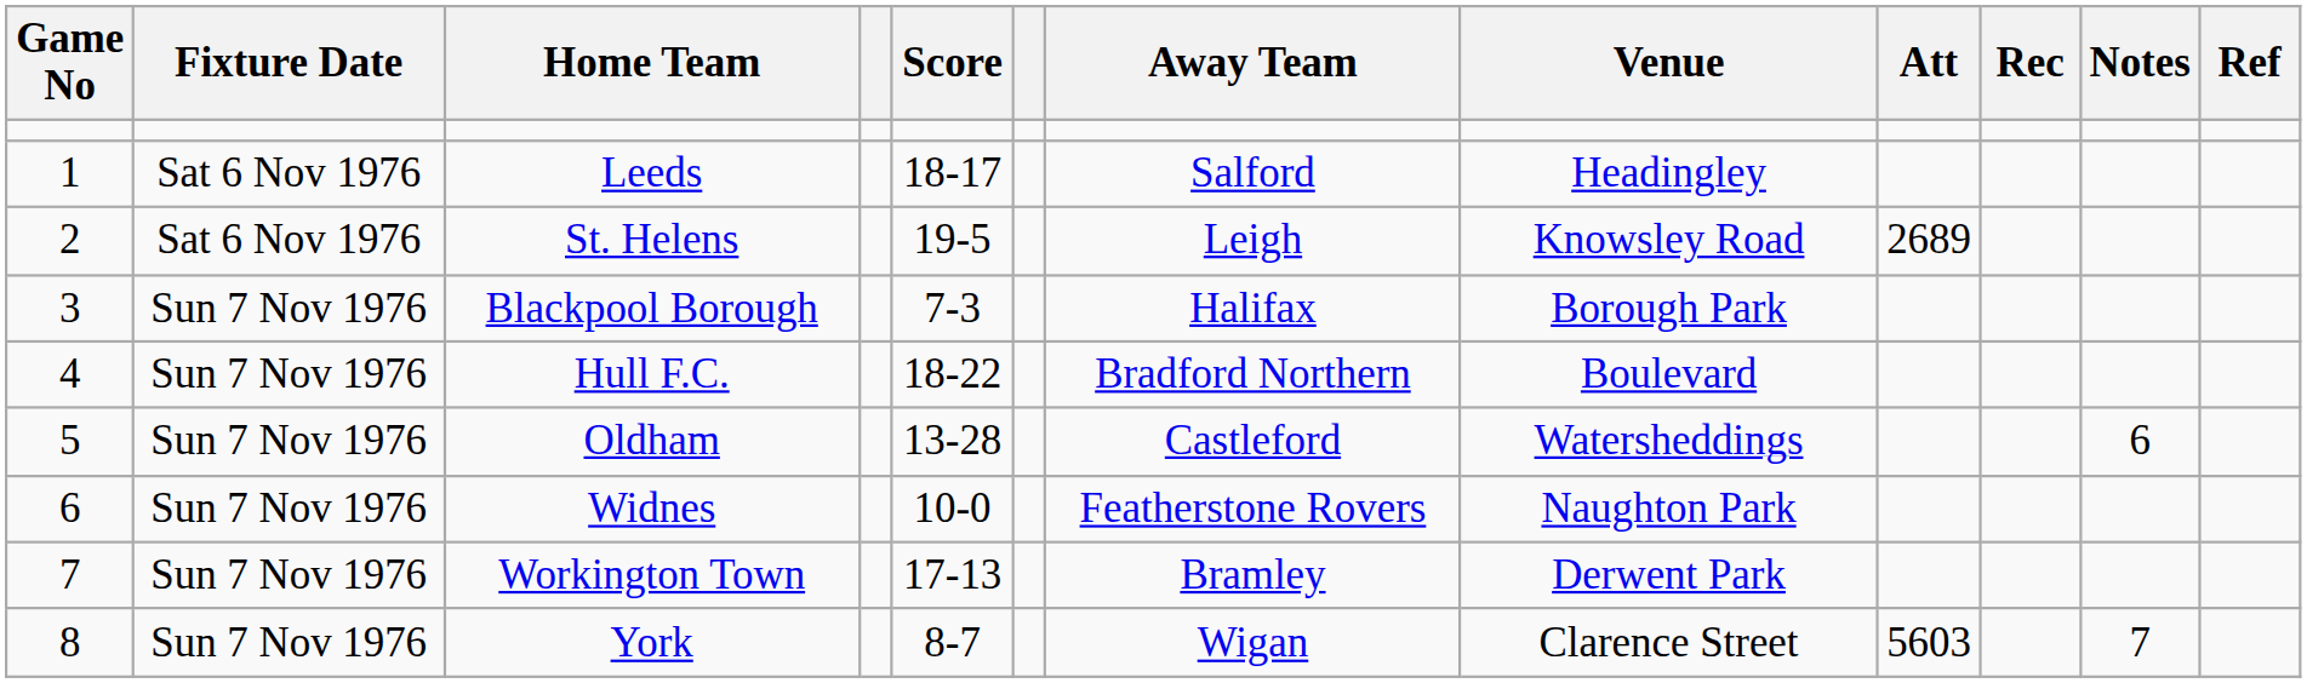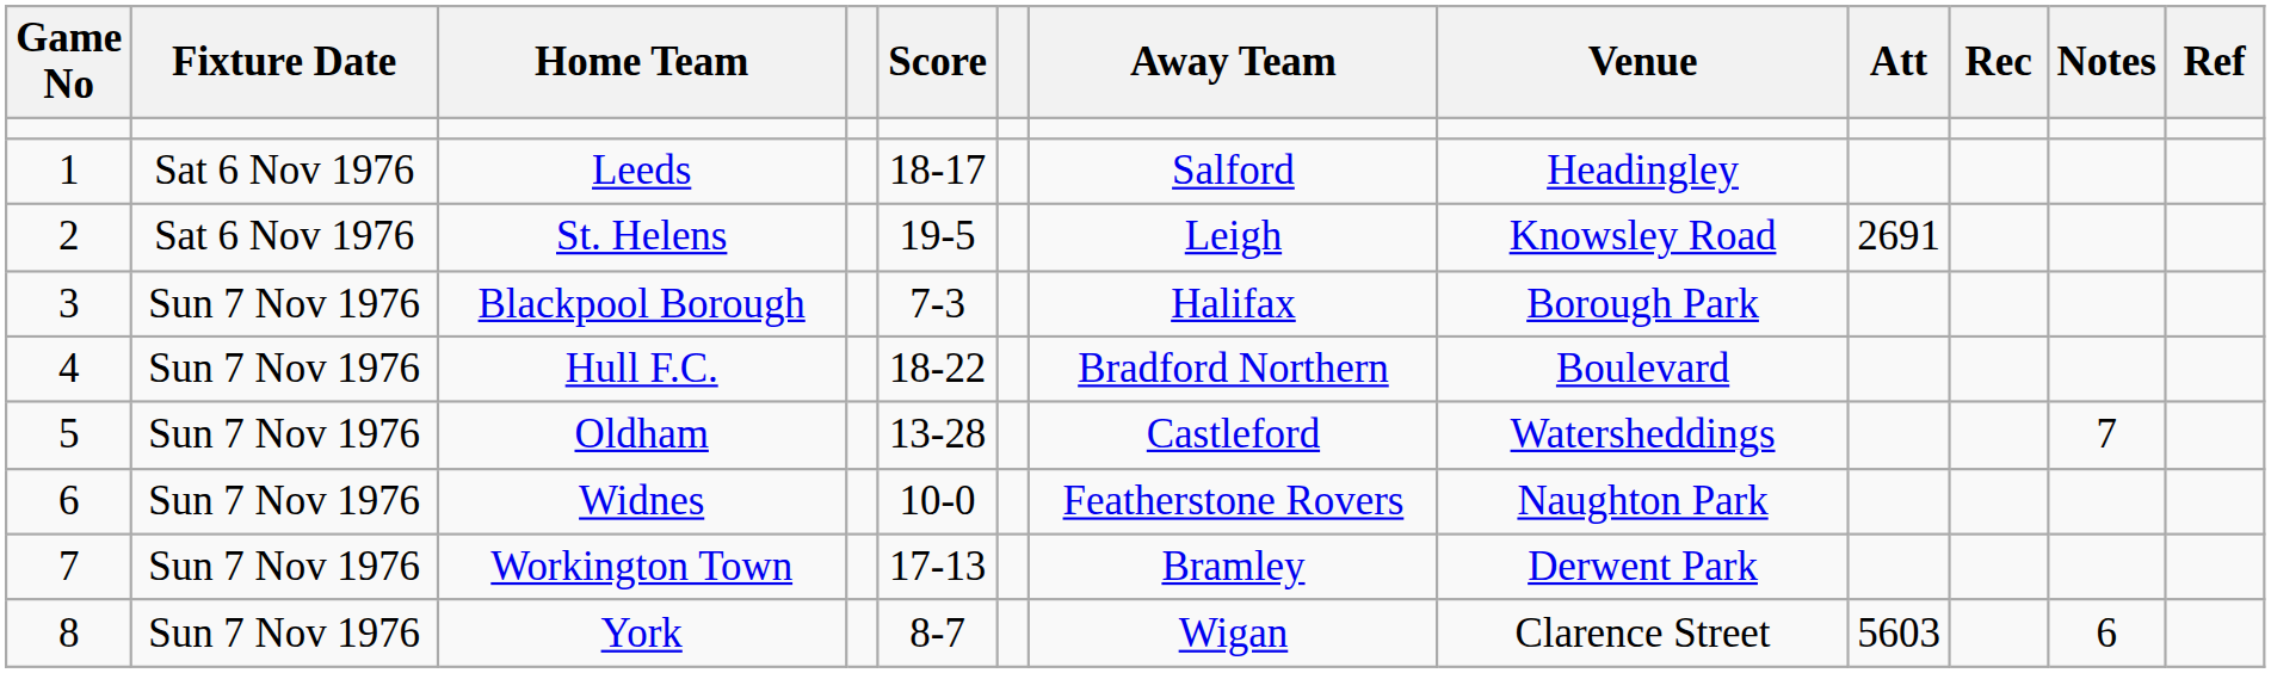St. Helens | Att: 2689 -> 2691
Oldham | Notes: 6 -> 7
York | Notes: 7 -> 6
